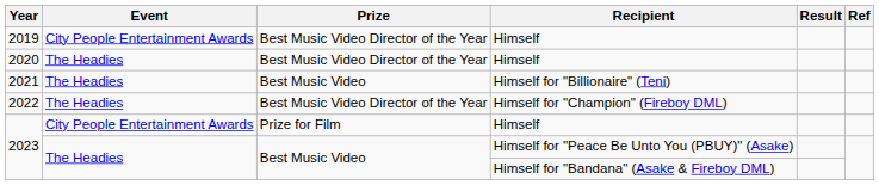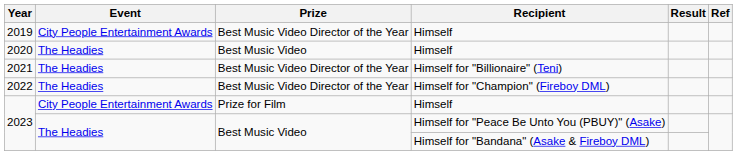2020 | Prize: Best Music Video Director of the Year -> Best Music Video
2021 | Prize: Best Music Video -> Best Music Video Director of the Year
